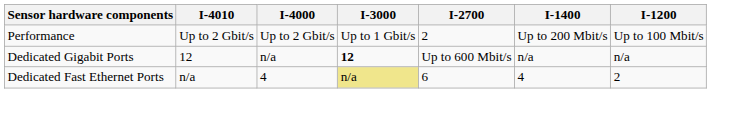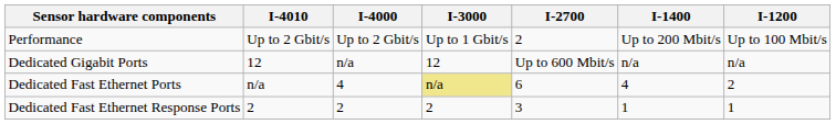Dedicated Gigabit Ports | I-3000: bold -> normal
+ row: Dedicated Fast Ethernet Response Ports | 2 | 2 | 2 | 3 | 1 | 1
